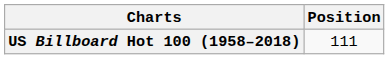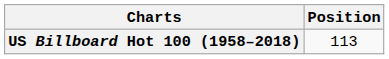US Billboard Hot 100 (1958–2018) | Position: 111 -> 113
